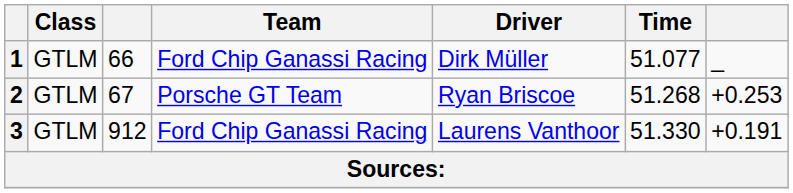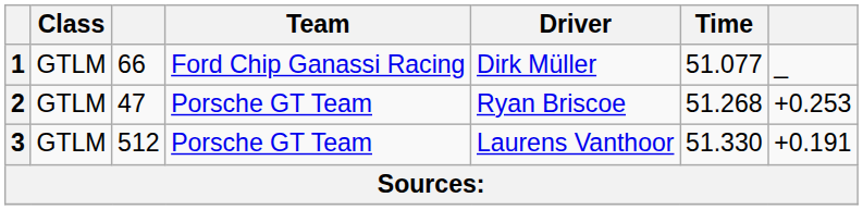2 | column 3: 67 -> 47
3 | column 3: 912 -> 512
3 | Team: Ford Chip Ganassi Racing -> Porsche GT Team
